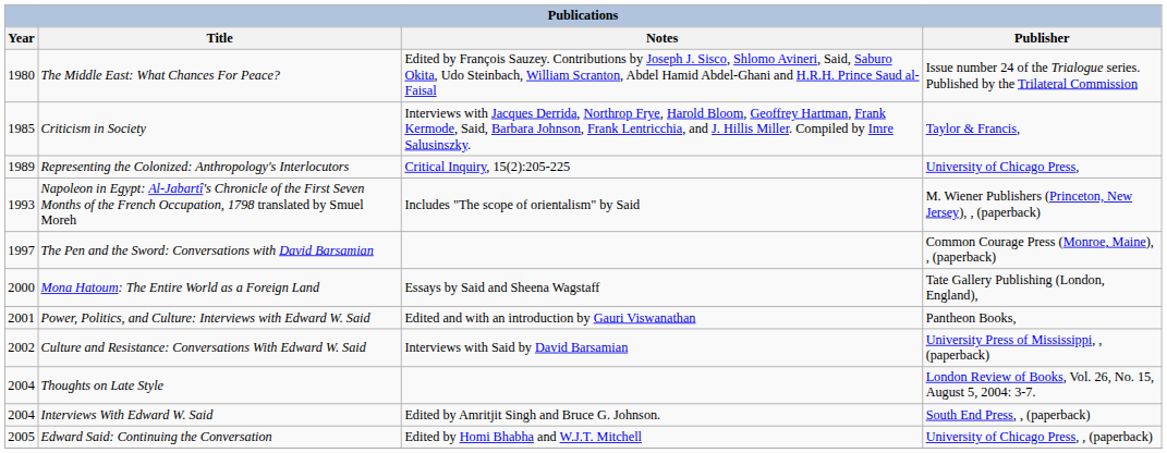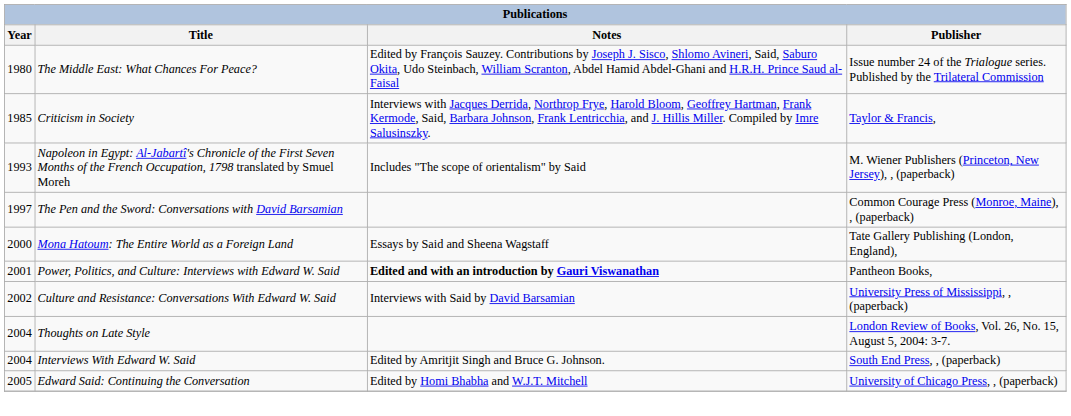- row: 1989 | Representing the Colonized: Anthropology's Interlocutors | Critical Inquiry, 15(2):205-225 | University of Chicago Press,
Power, Politics, and Culture: Interviews with Edward W. Said | Notes: normal -> bold
